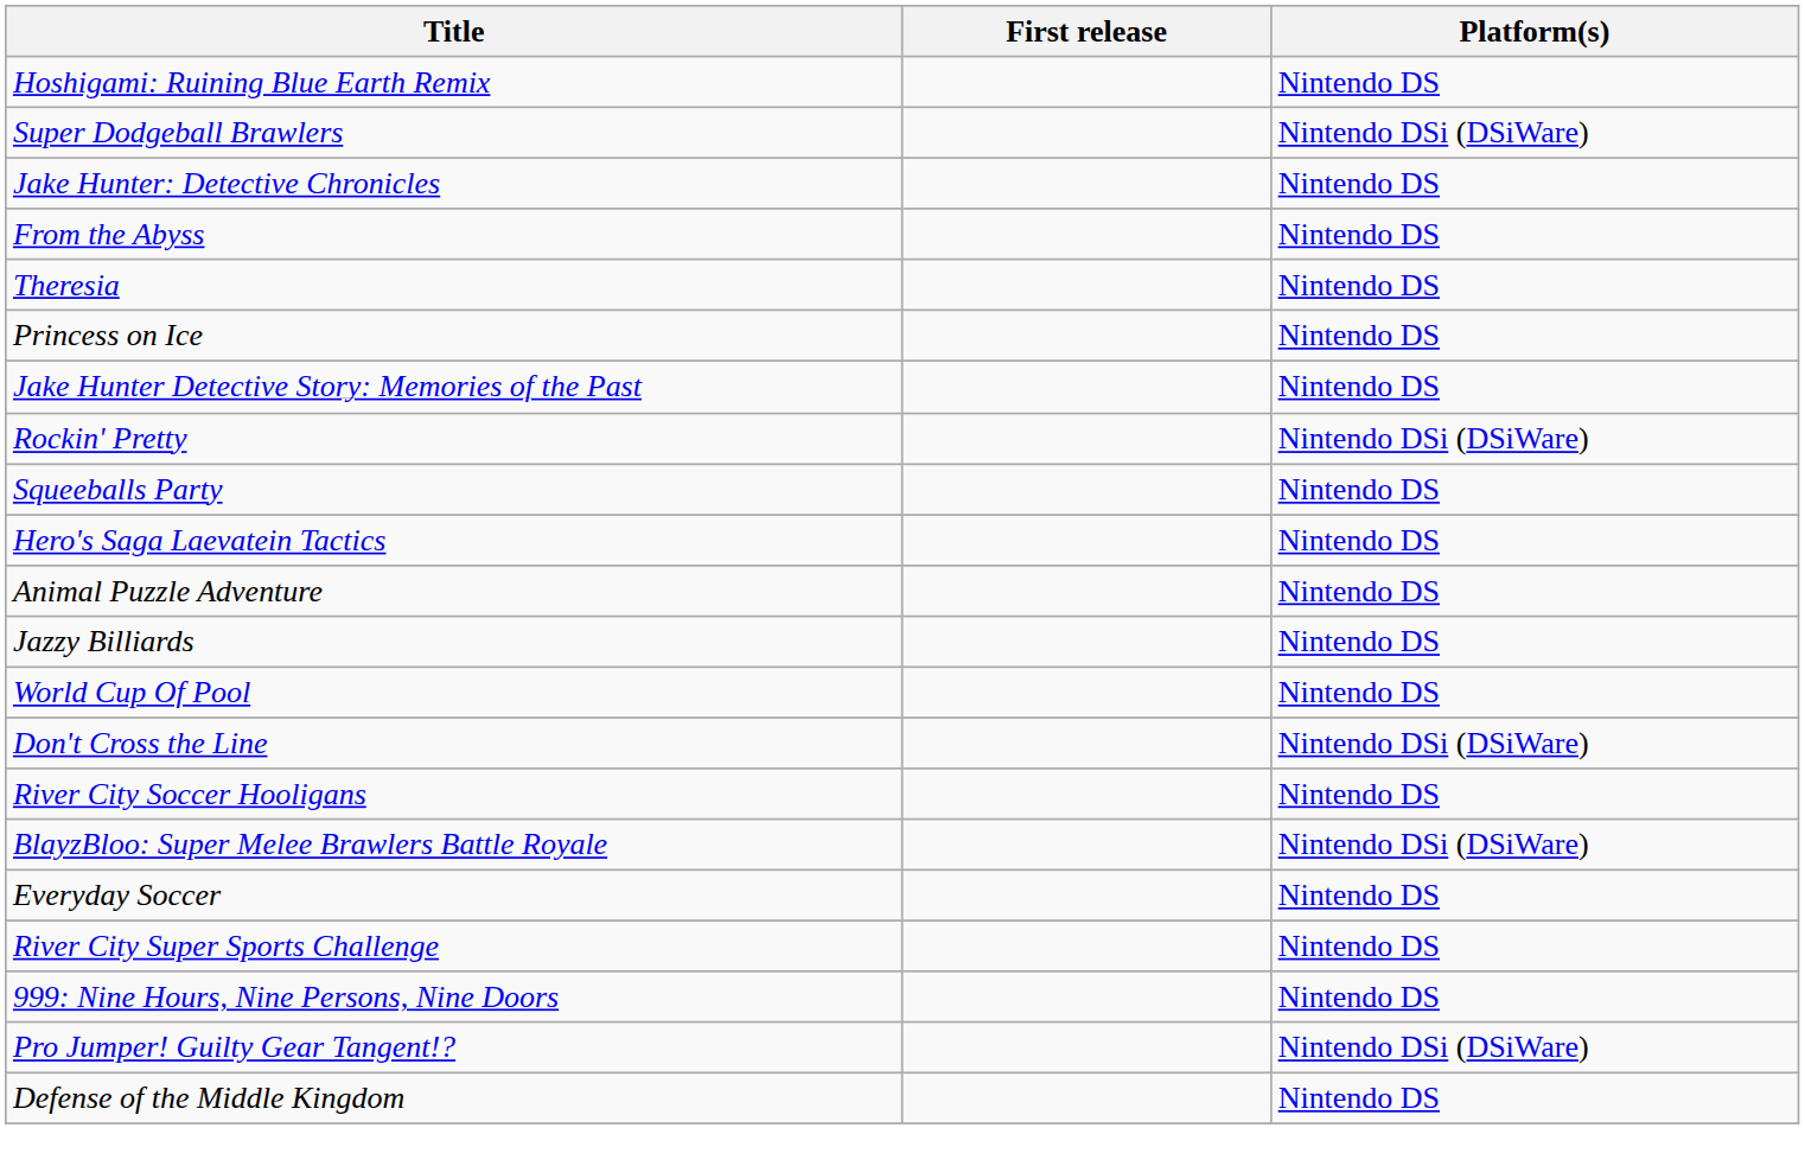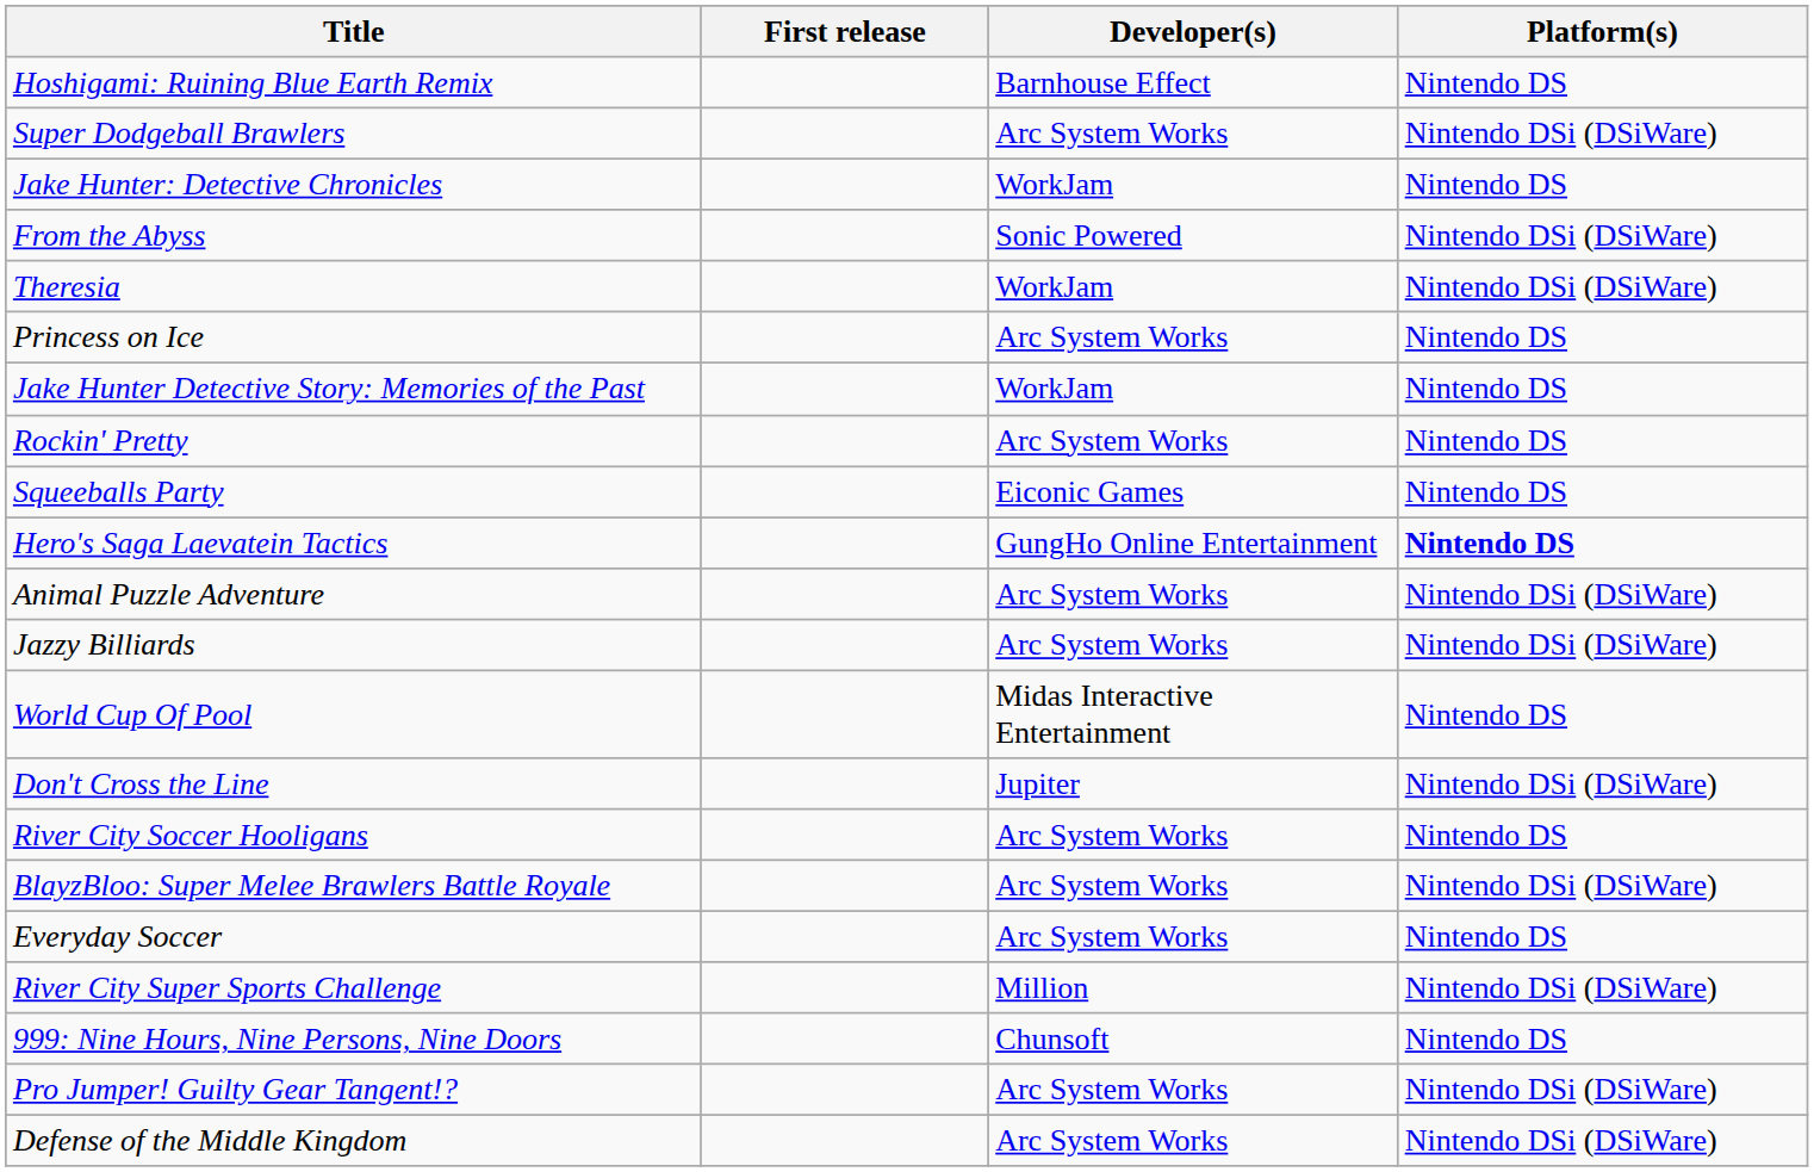+ column: Developer(s) | Barnhouse Effect | Arc System Works | WorkJam | Sonic Powered | WorkJam | Arc System Works | WorkJam | Arc System Works | Eiconic Games | GungHo Online Entertainment | Arc System Works | Arc System Works | Midas Interactive Entertainment | Jupiter | Arc System Works | Arc System Works | Arc System Works | Million | Chunsoft | Arc System Works | Arc System Works
From the Abyss | Platform(s): Nintendo DS -> Nintendo DSi (DSiWare)
Theresia | Platform(s): Nintendo DS -> Nintendo DSi (DSiWare)
Rockin' Pretty | Platform(s): Nintendo DSi (DSiWare) -> Nintendo DS
Hero's Saga Laevatein Tactics | Platform(s): normal -> bold
Animal Puzzle Adventure | Platform(s): Nintendo DS -> Nintendo DSi (DSiWare)
Jazzy Billiards | Platform(s): Nintendo DS -> Nintendo DSi (DSiWare)
River City Super Sports Challenge | Platform(s): Nintendo DS -> Nintendo DSi (DSiWare)
Defense of the Middle Kingdom | Platform(s): Nintendo DS -> Nintendo DSi (DSiWare)
